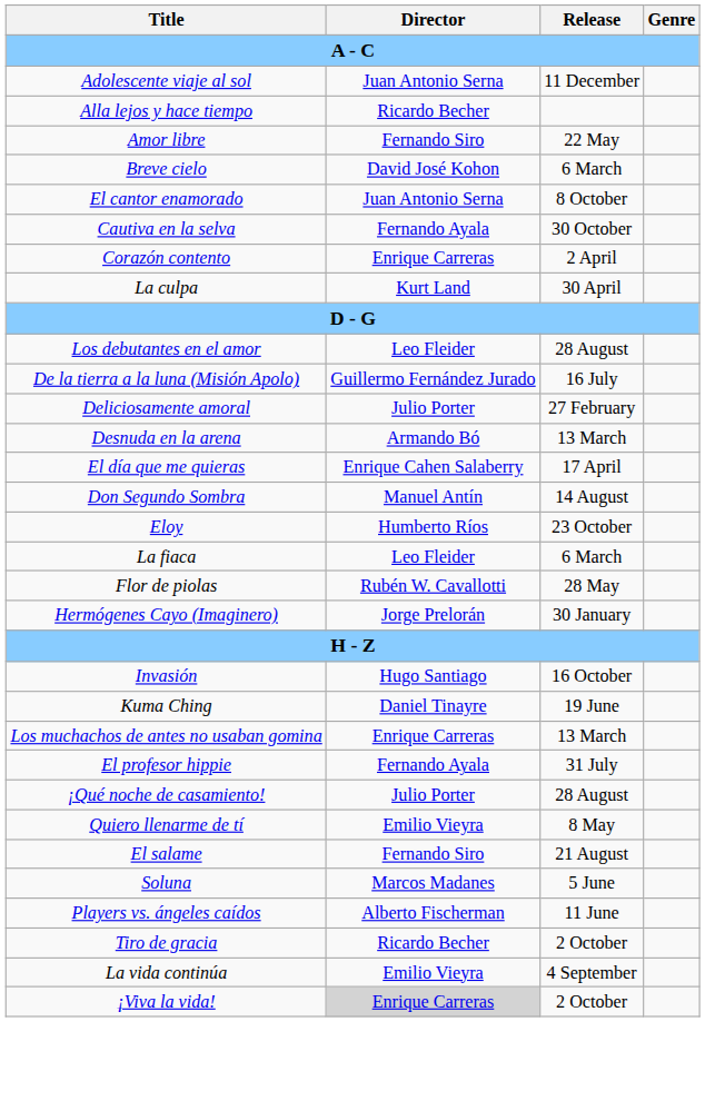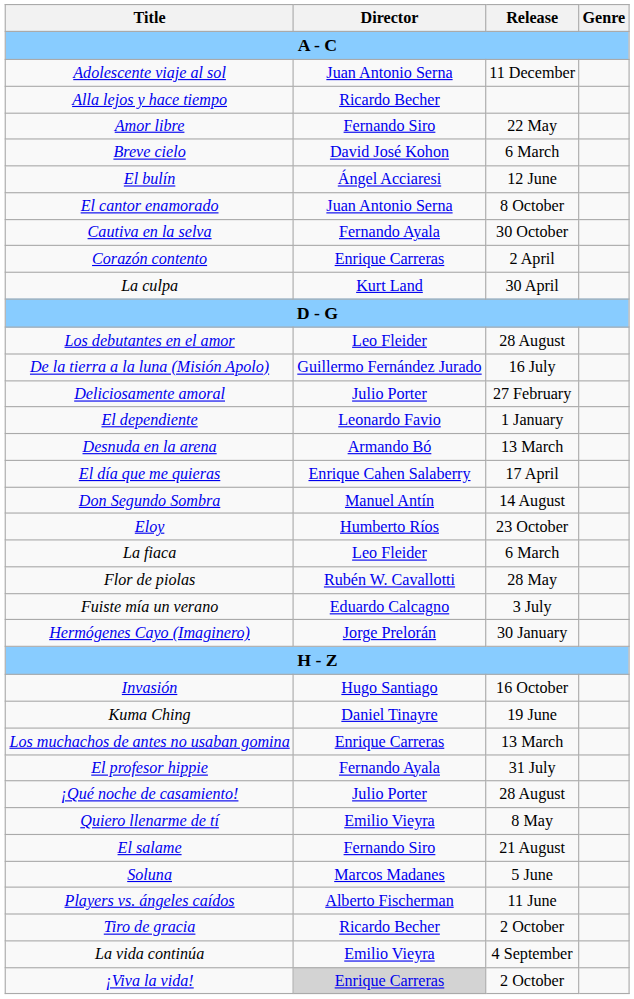+ row: El bulín | Ángel Acciaresi | 12 June
+ row: El dependiente | Leonardo Favio | 1 January
+ row: Fuiste mía un verano | Eduardo Calcagno | 3 July
